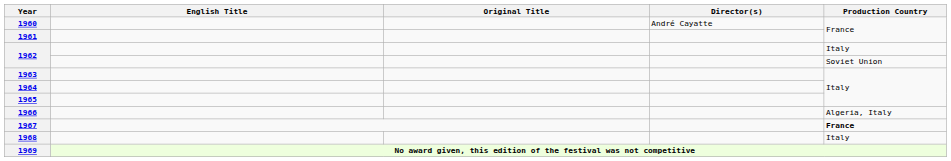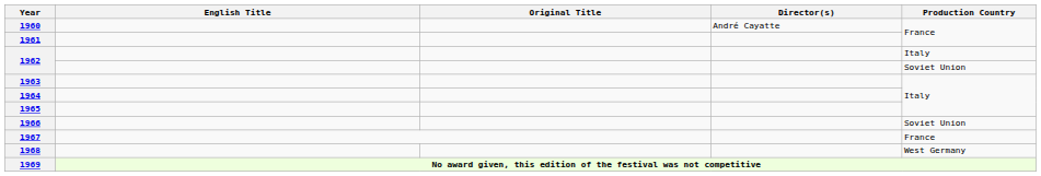1966 | Production Country: Algeria, Italy -> Soviet Union
1967 | Production Country: bold -> normal
1968 | Production Country: Italy -> West Germany
